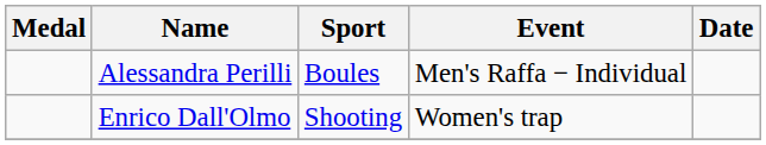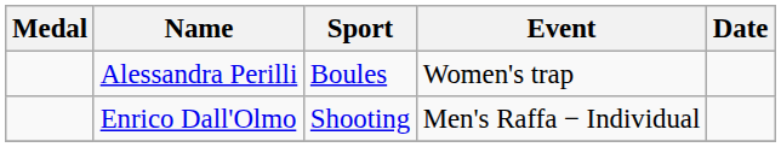Alessandra Perilli | Event: Men's Raffa − Individual -> Women's trap
Enrico Dall'Olmo | Event: Women's trap -> Men's Raffa − Individual
